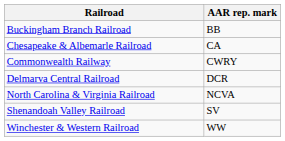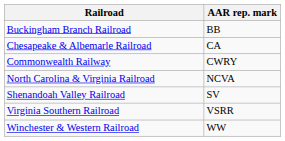- row: Delmarva Central Railroad | DCR
+ row: Virginia Southern Railroad | VSRR
